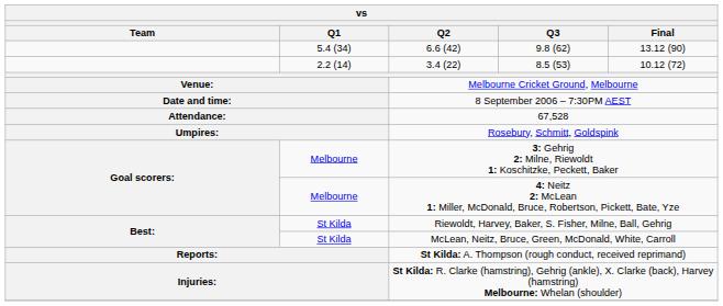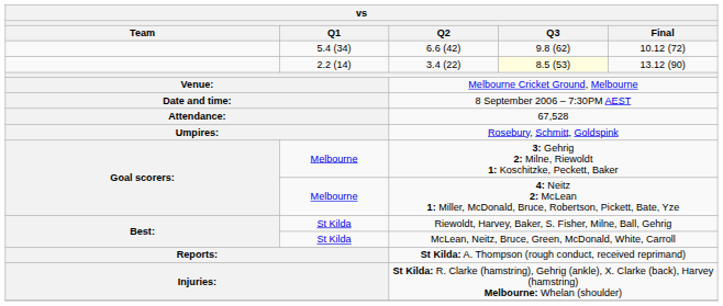6.6 (42) | Final: 13.12 (90) -> 10.12 (72)
3.4 (22) | Q3: no background -> lightyellow background
3.4 (22) | Final: 10.12 (72) -> 13.12 (90)
